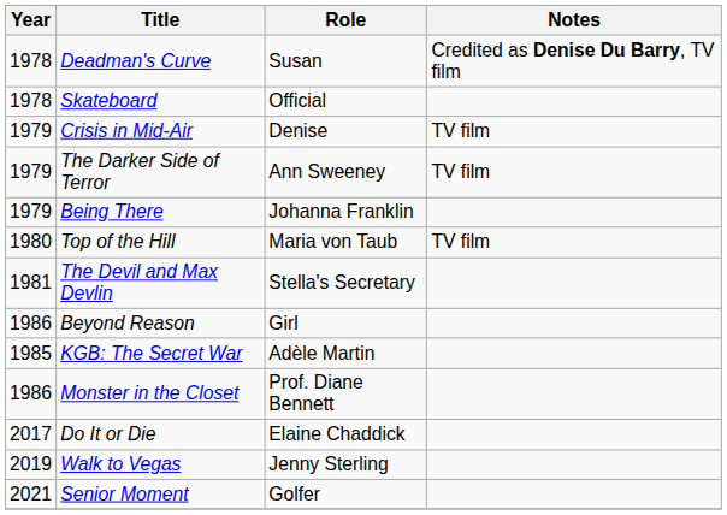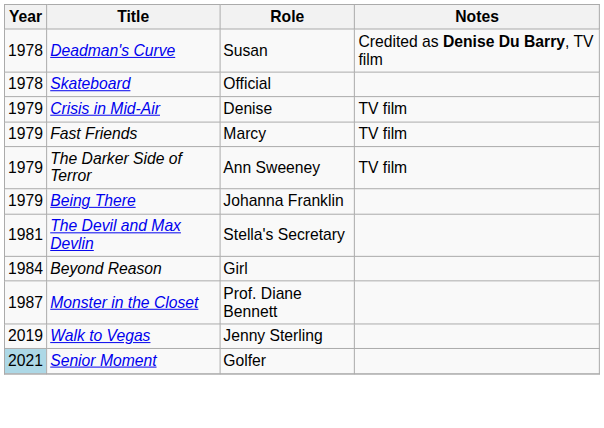+ row: 1979 | Fast Friends | Marcy | TV film
- row: 1980 | Top of the Hill | Maria von Taub | TV film
Beyond Reason | Year: 1986 -> 1984
- row: 1985 | KGB: The Secret War | Adèle Martin
Monster in the Closet | Year: 1986 -> 1987
- row: 2017 | Do It or Die | Elaine Chaddick
Senior Moment | Year: no background -> lightblue background
